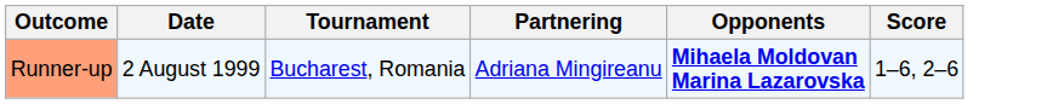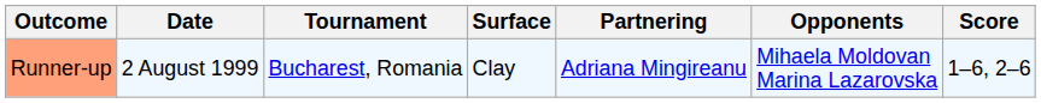+ column: Surface | Clay
Runner-up | Opponents: bold -> normal
